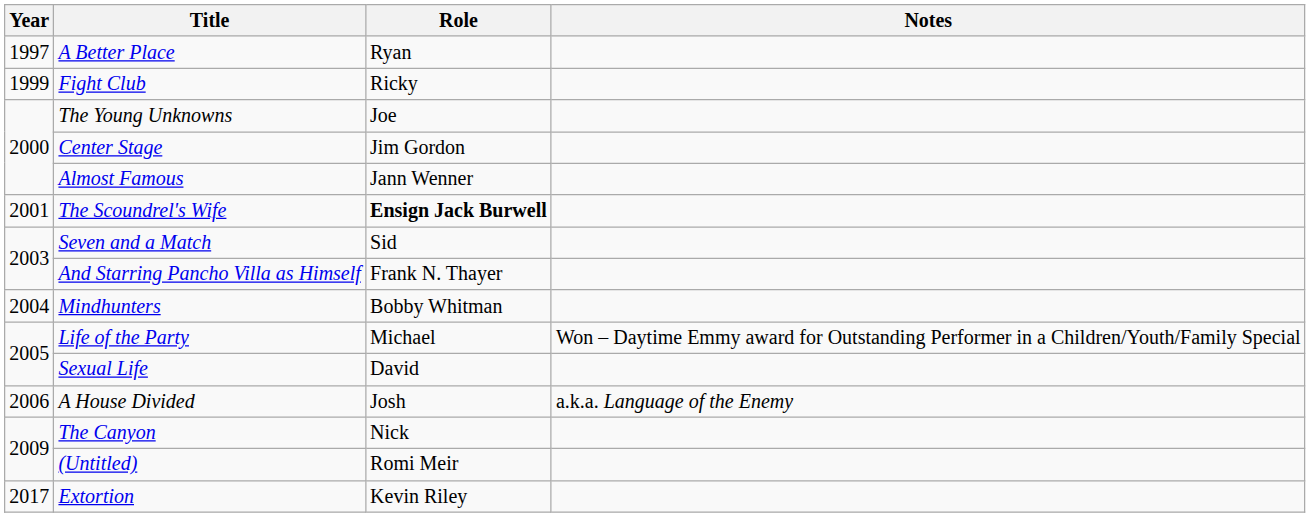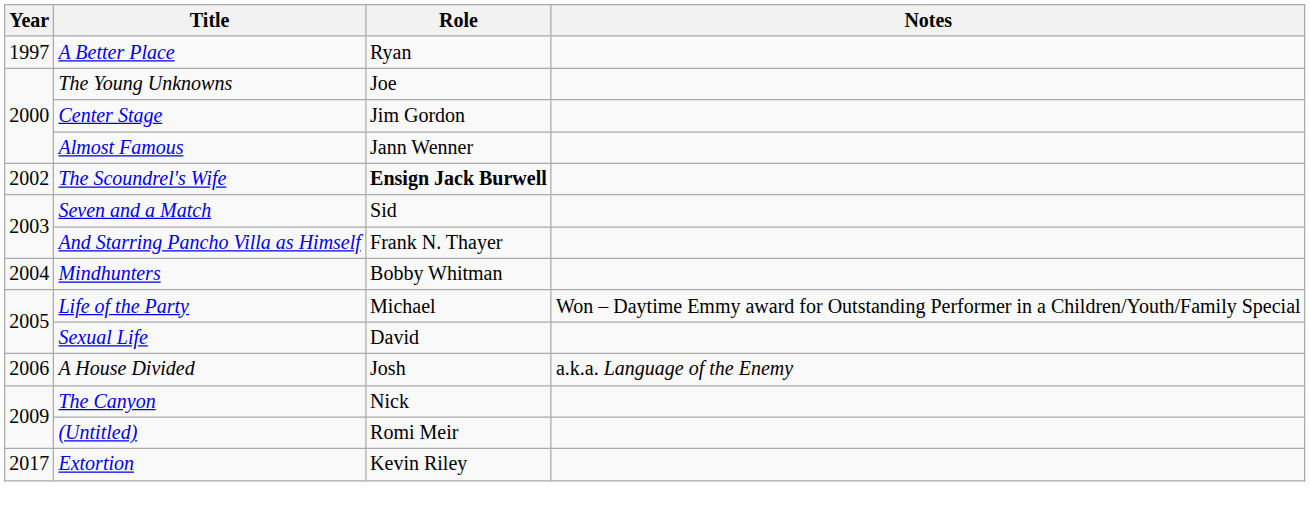- row: 1999 | Fight Club | Ricky
The Scoundrel's Wife | Year: 2001 -> 2002
